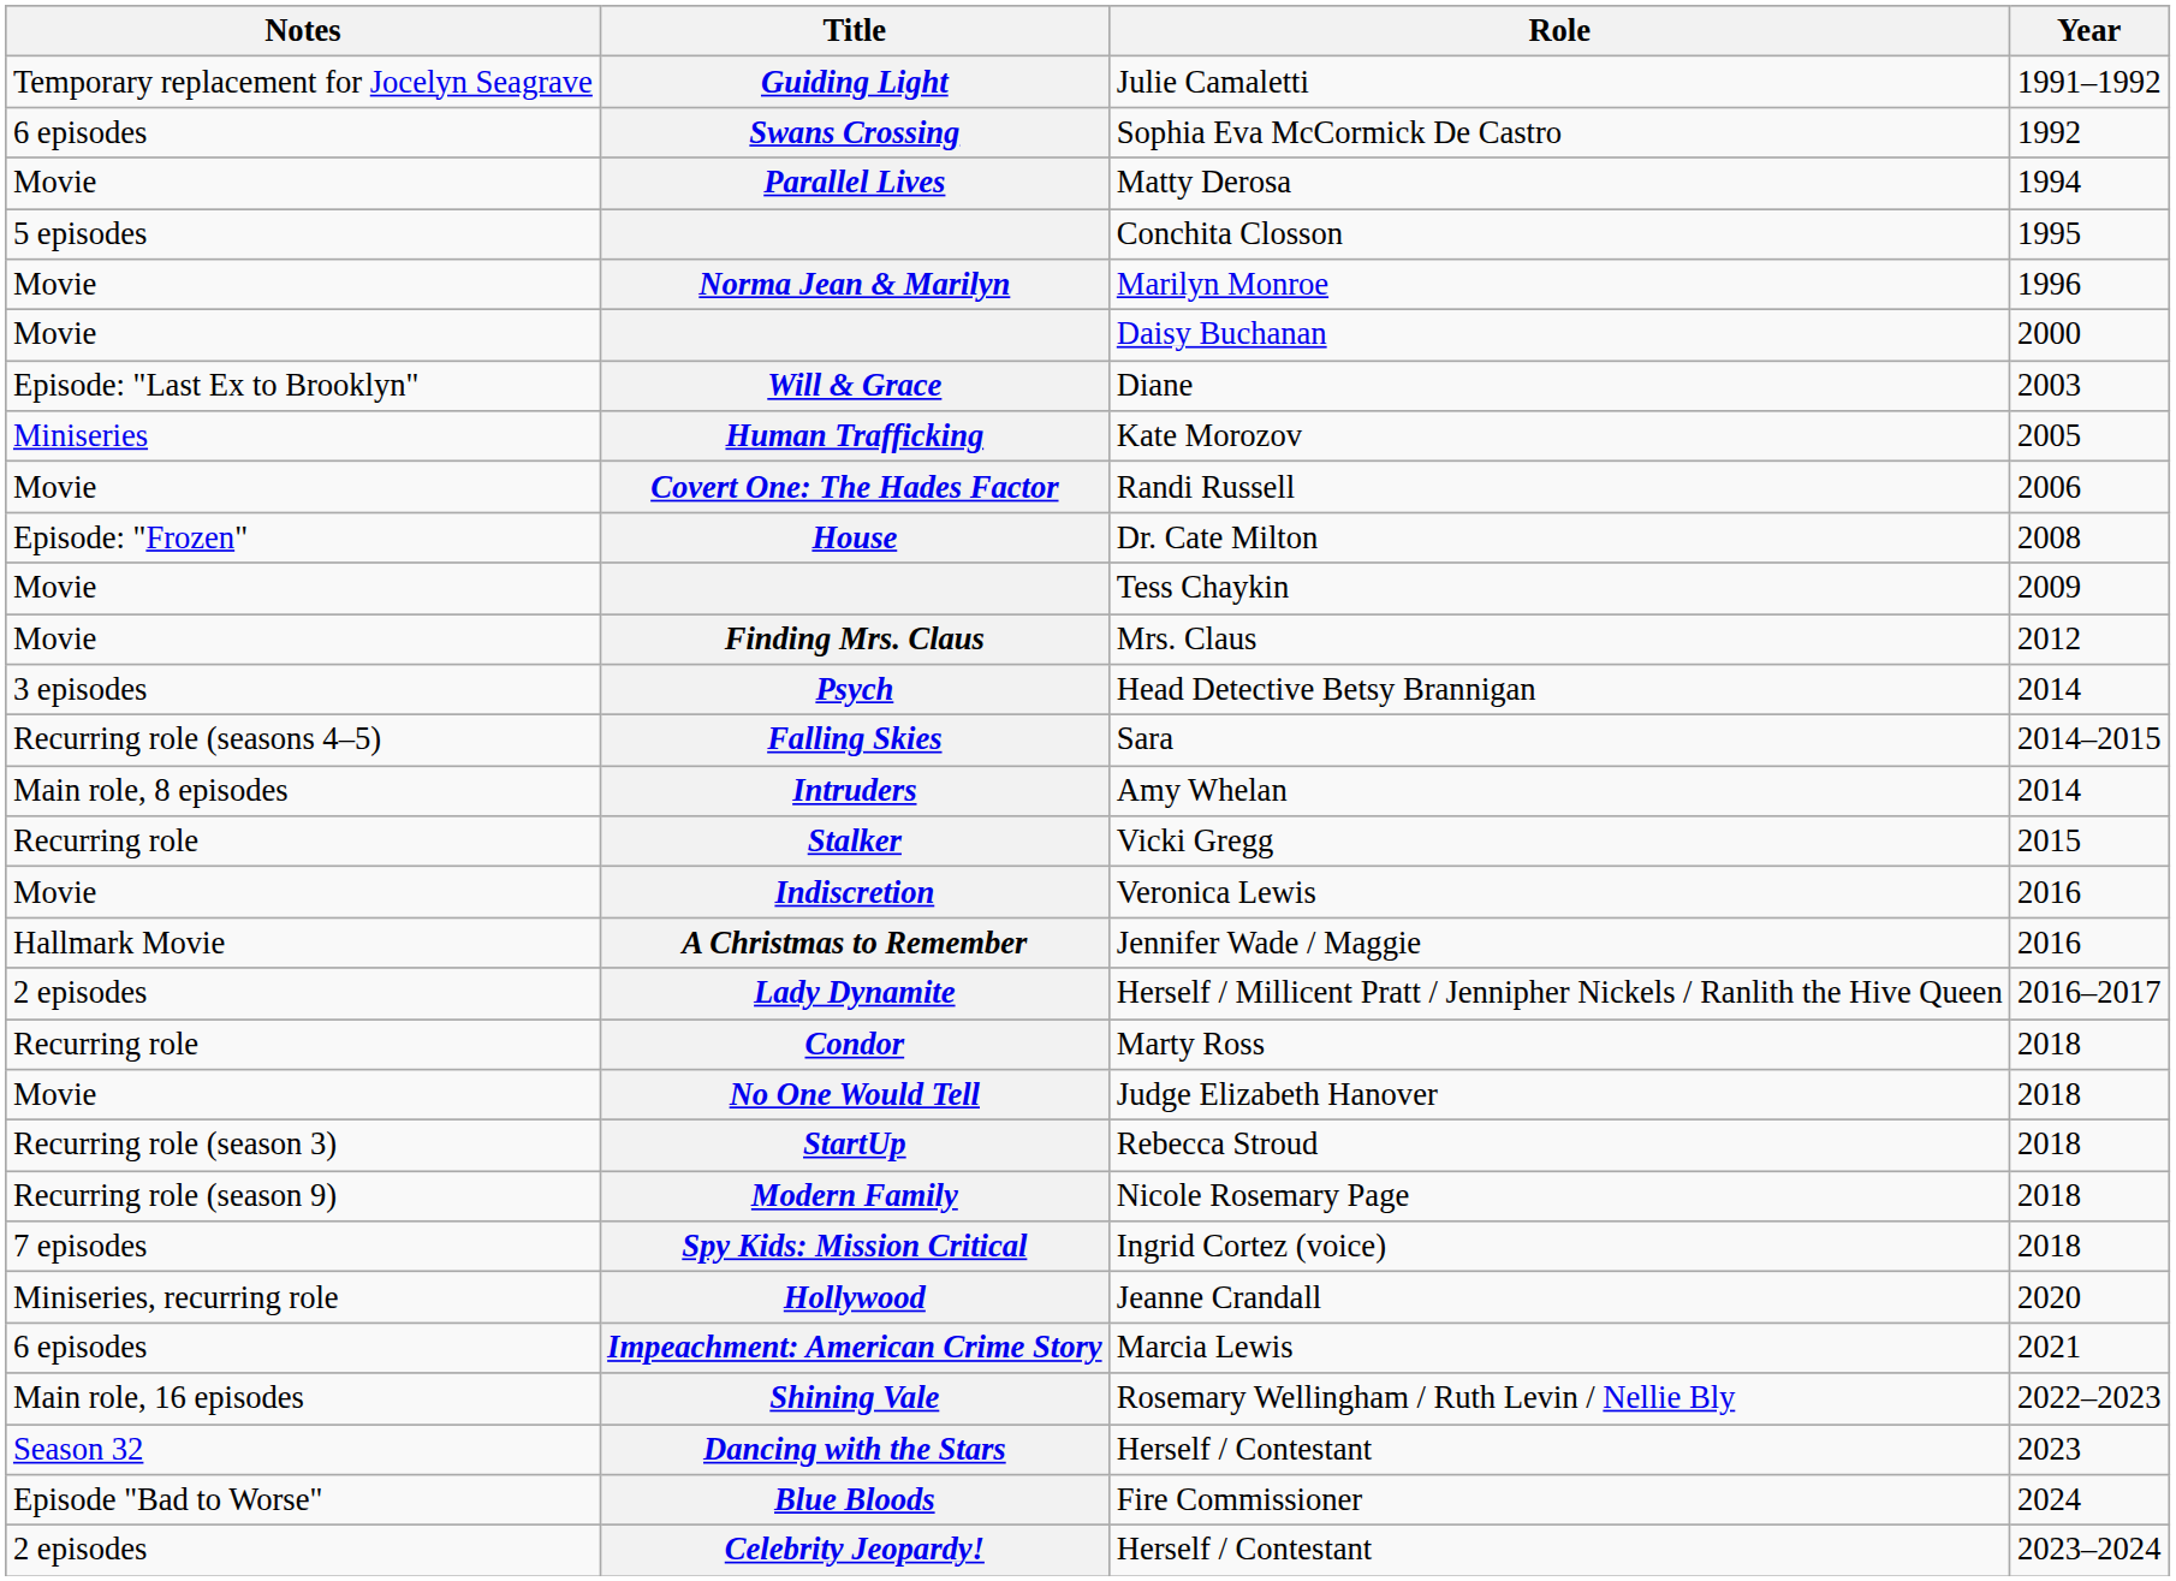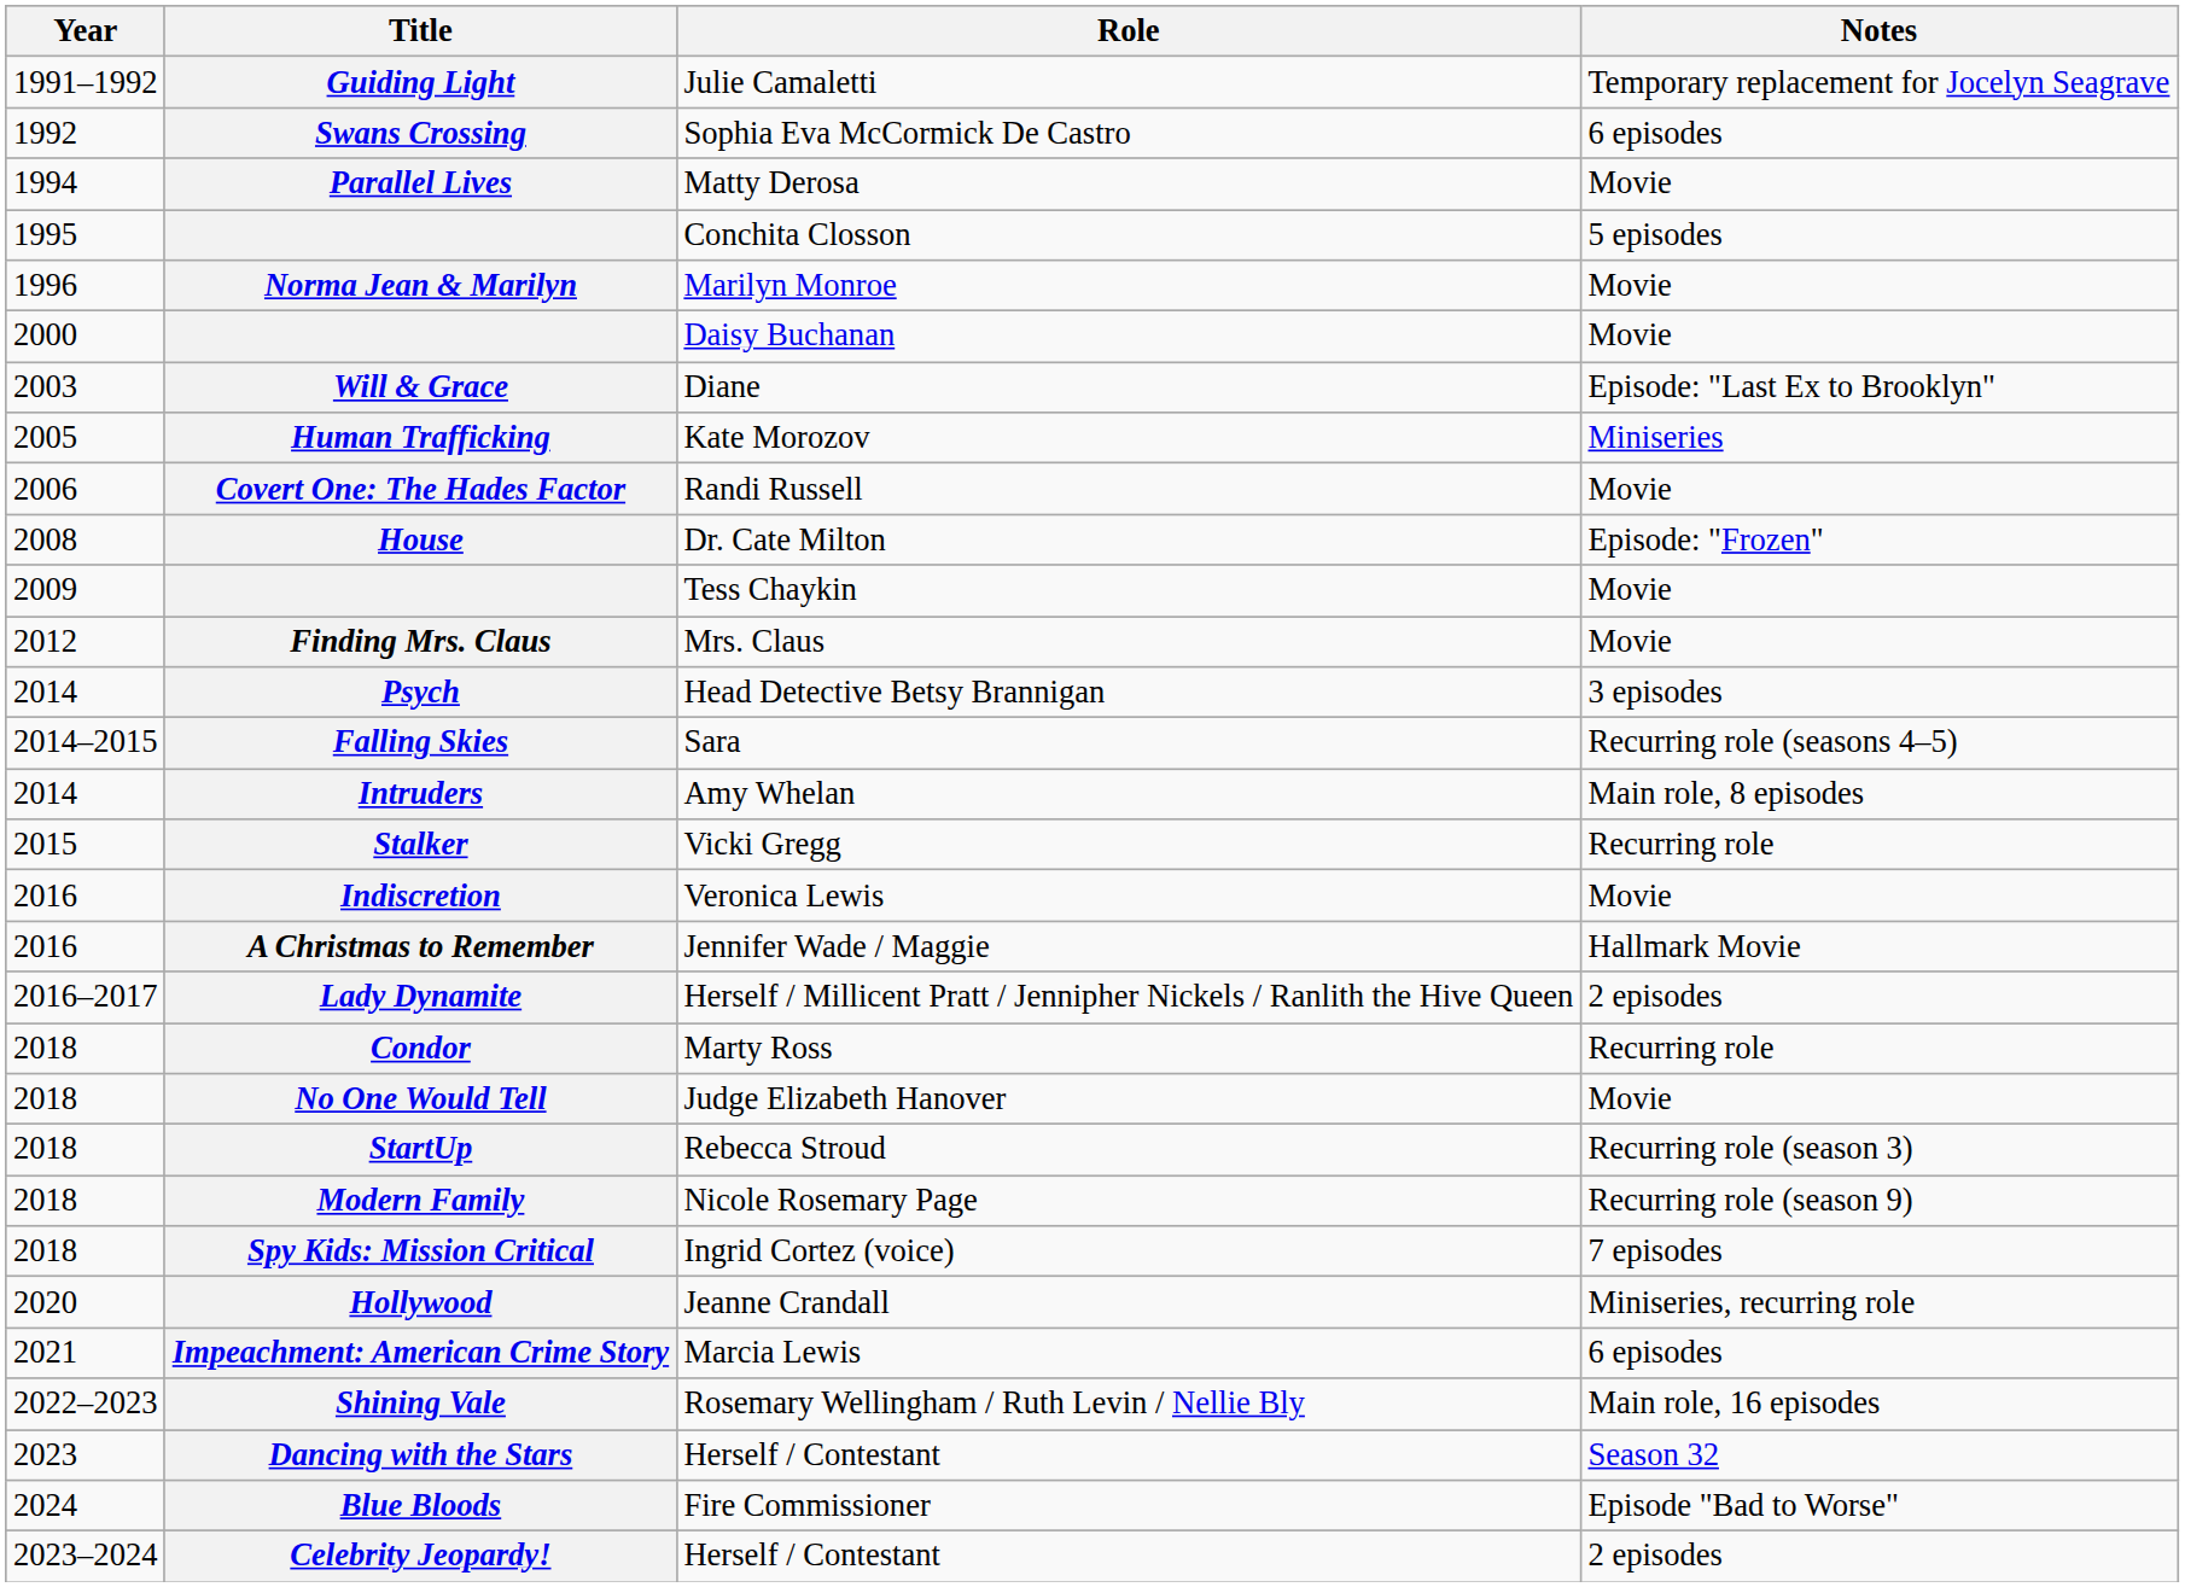columns swapped: Year <-> Notes
